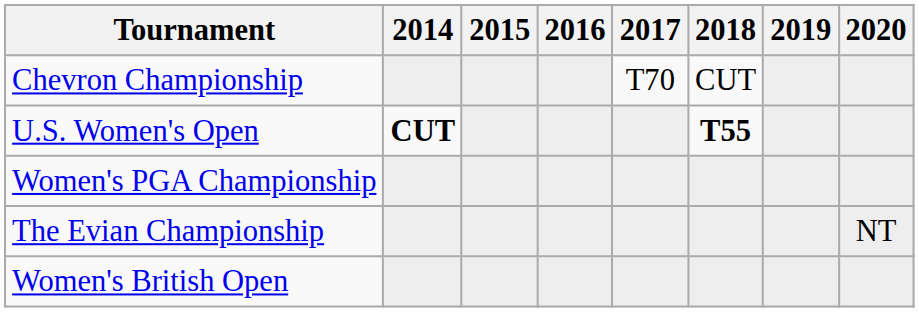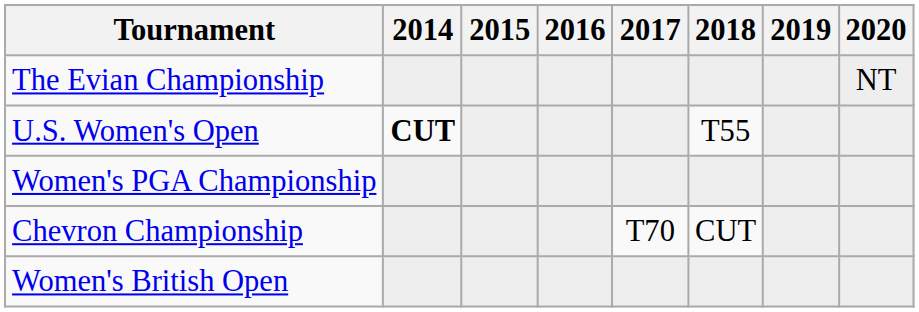rows swapped: Chevron Championship <-> The Evian Championship
U.S. Women's Open | 2018: bold -> normal
